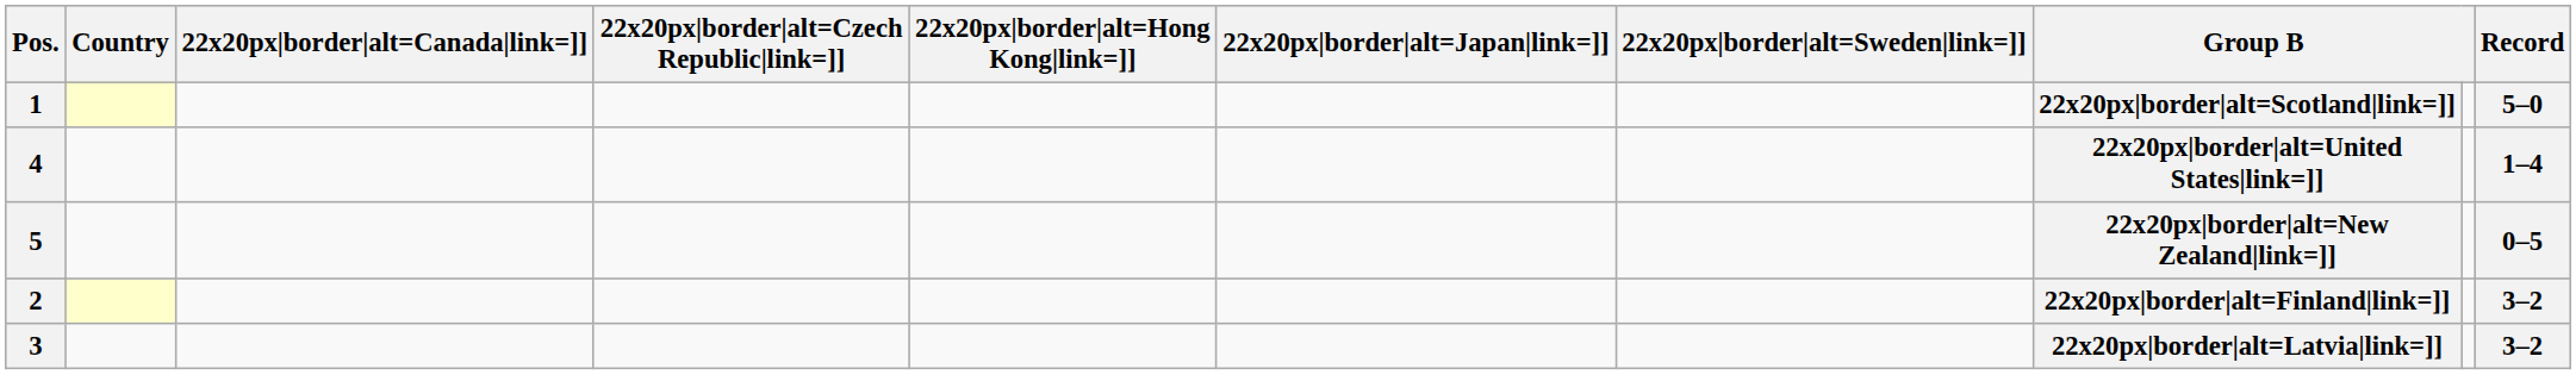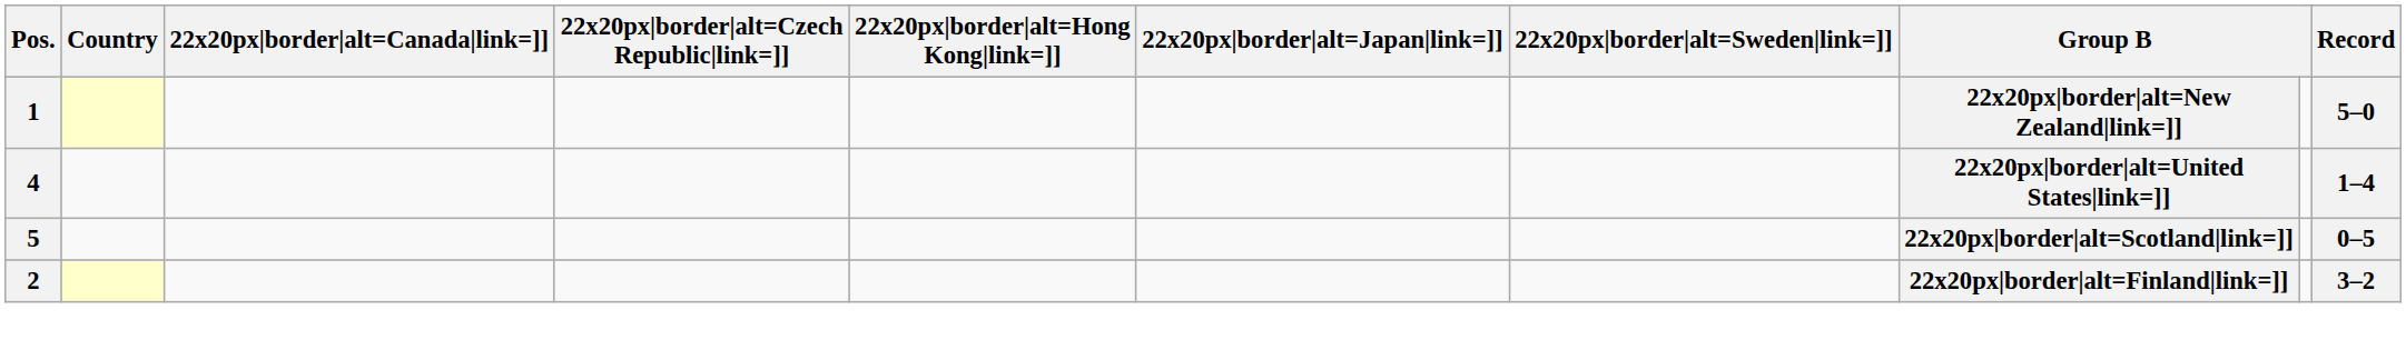1 | column 8: 22x20px|border|alt=Scotland|link=]] -> 22x20px|border|alt=New Zealand|link=]]
5 | column 8: 22x20px|border|alt=New Zealand|link=]] -> 22x20px|border|alt=Scotland|link=]]
- row: 3 | 22x20px|border|alt=Latvia|link=]] | 3–2
